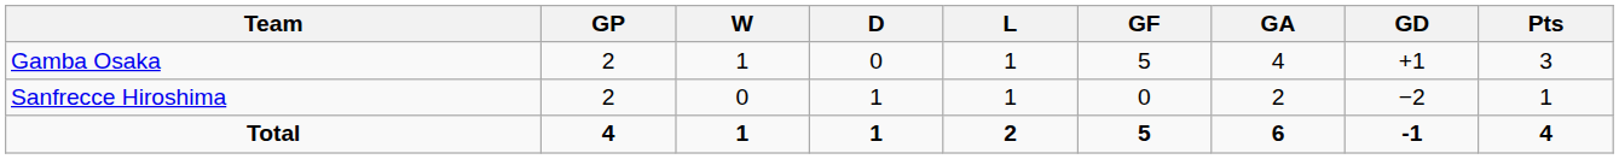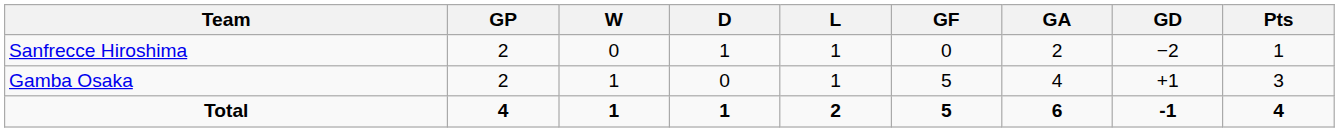rows swapped: Gamba Osaka <-> Sanfrecce Hiroshima
